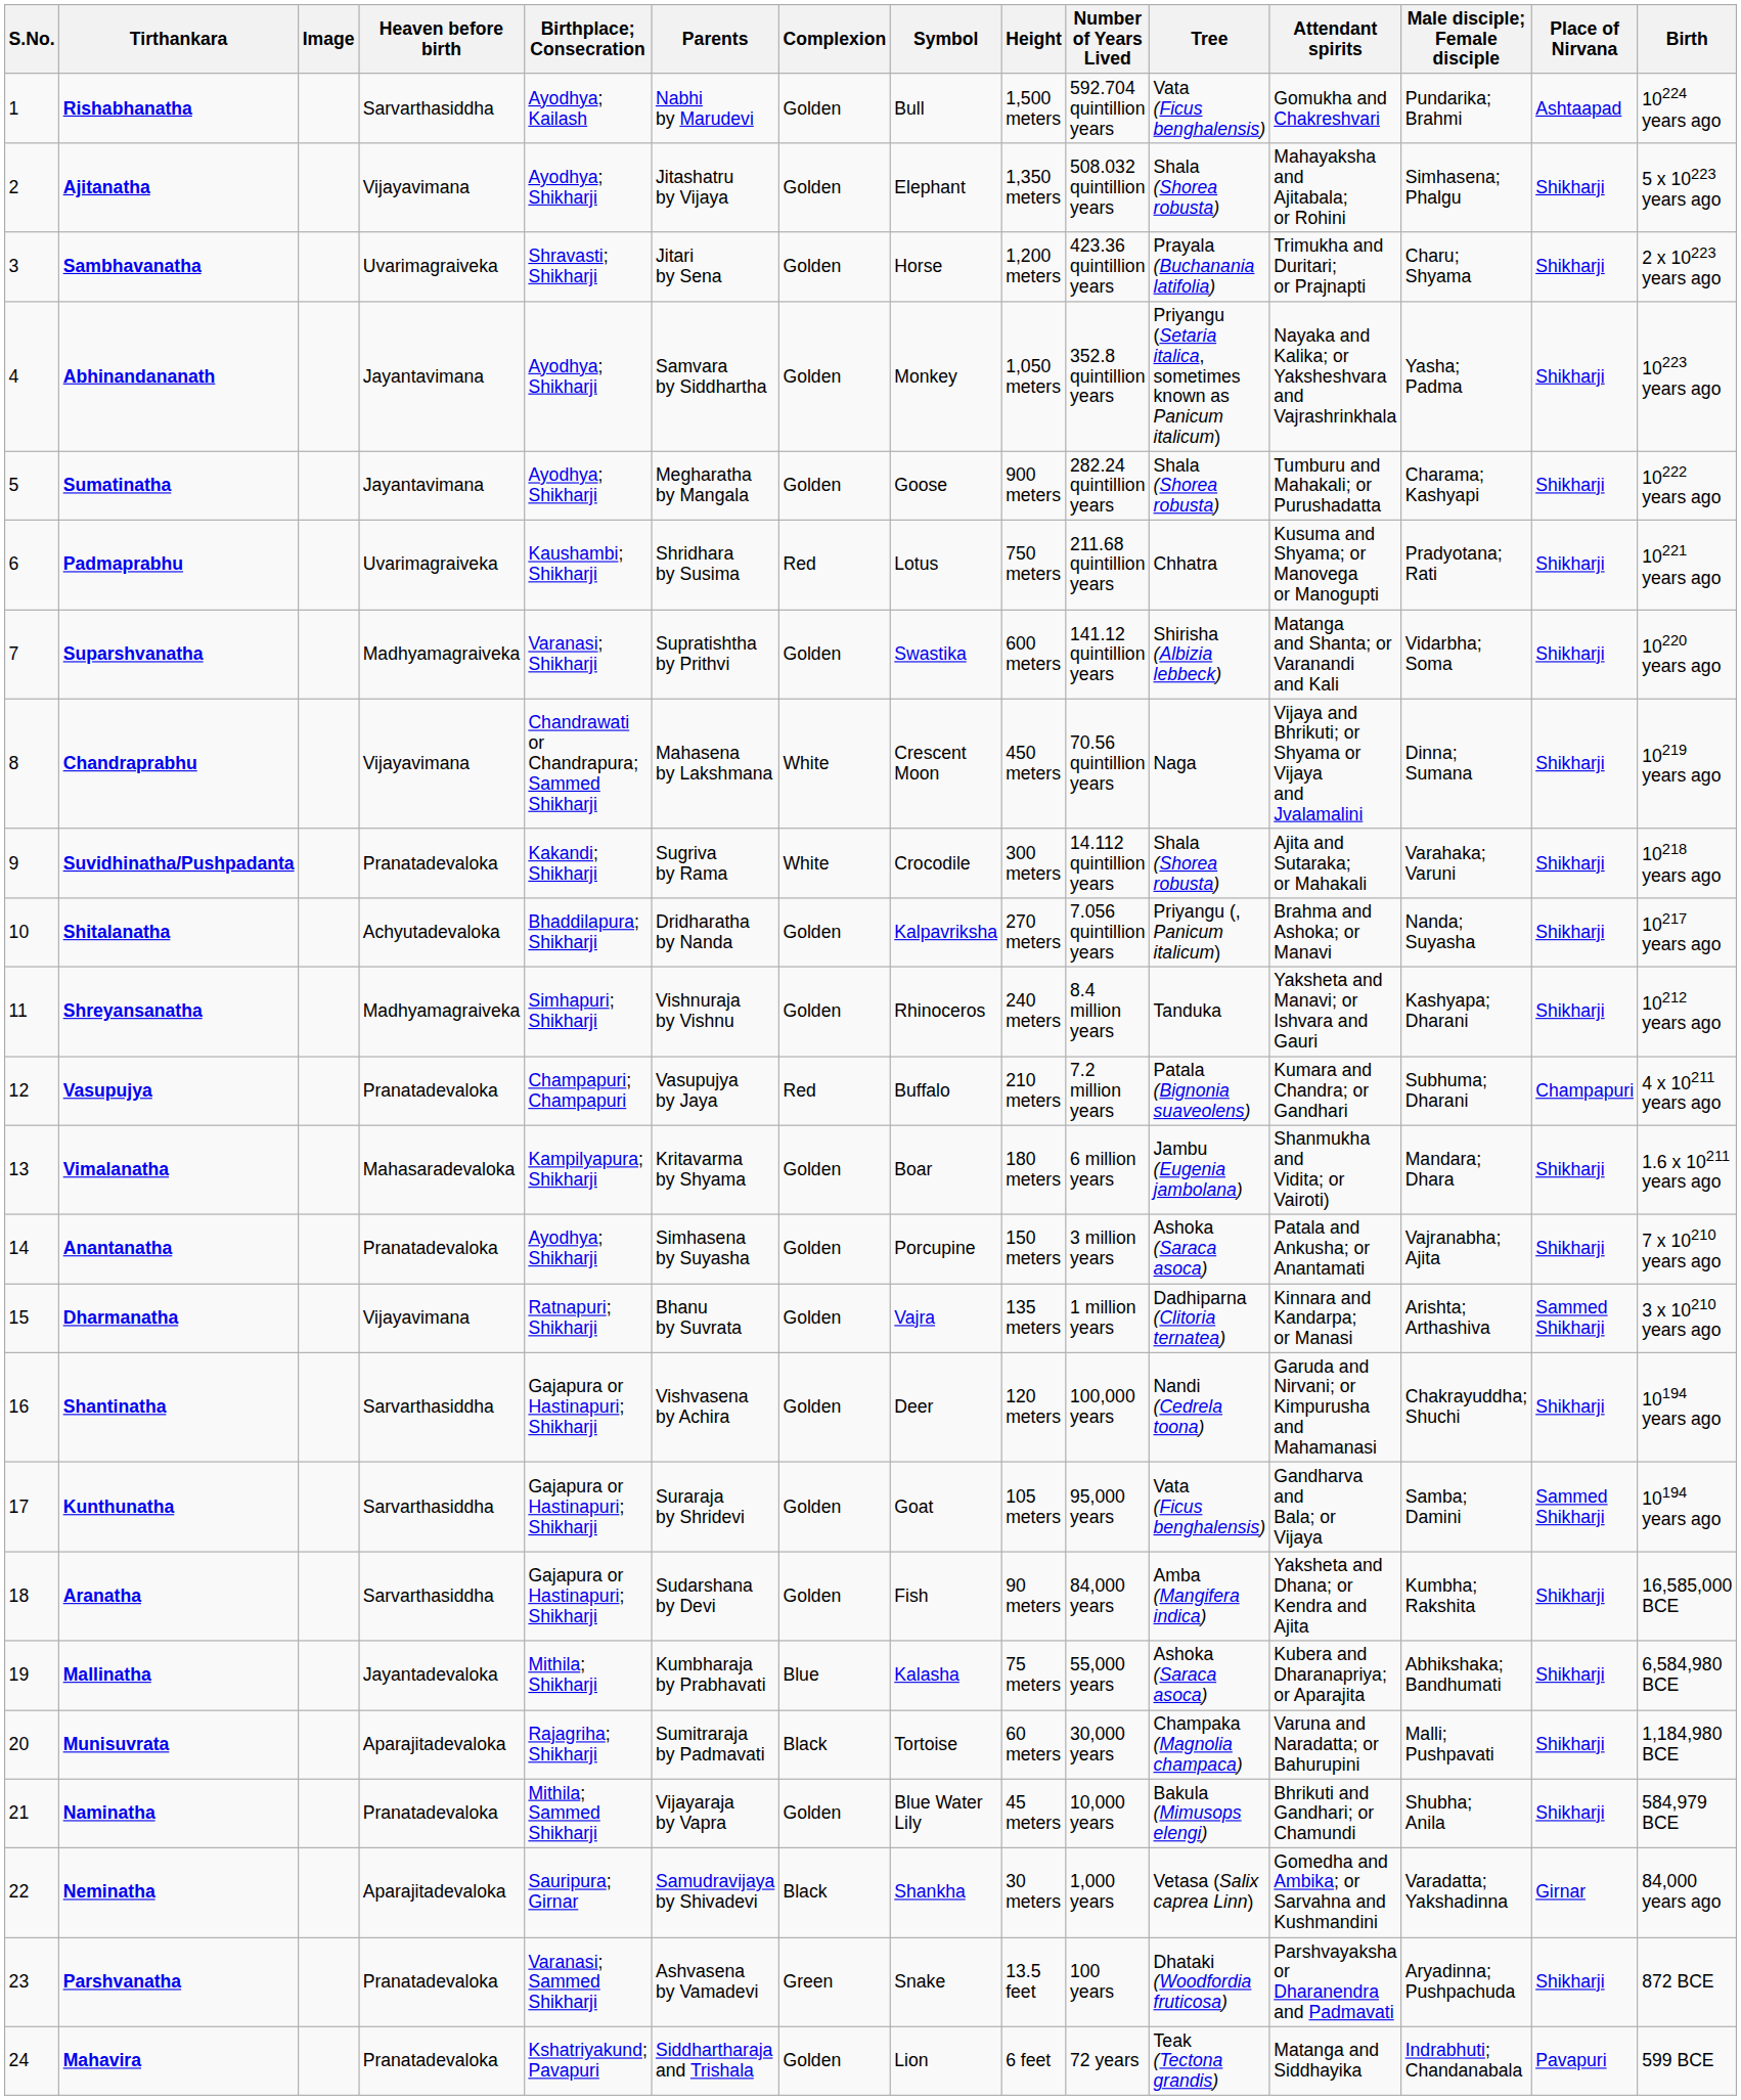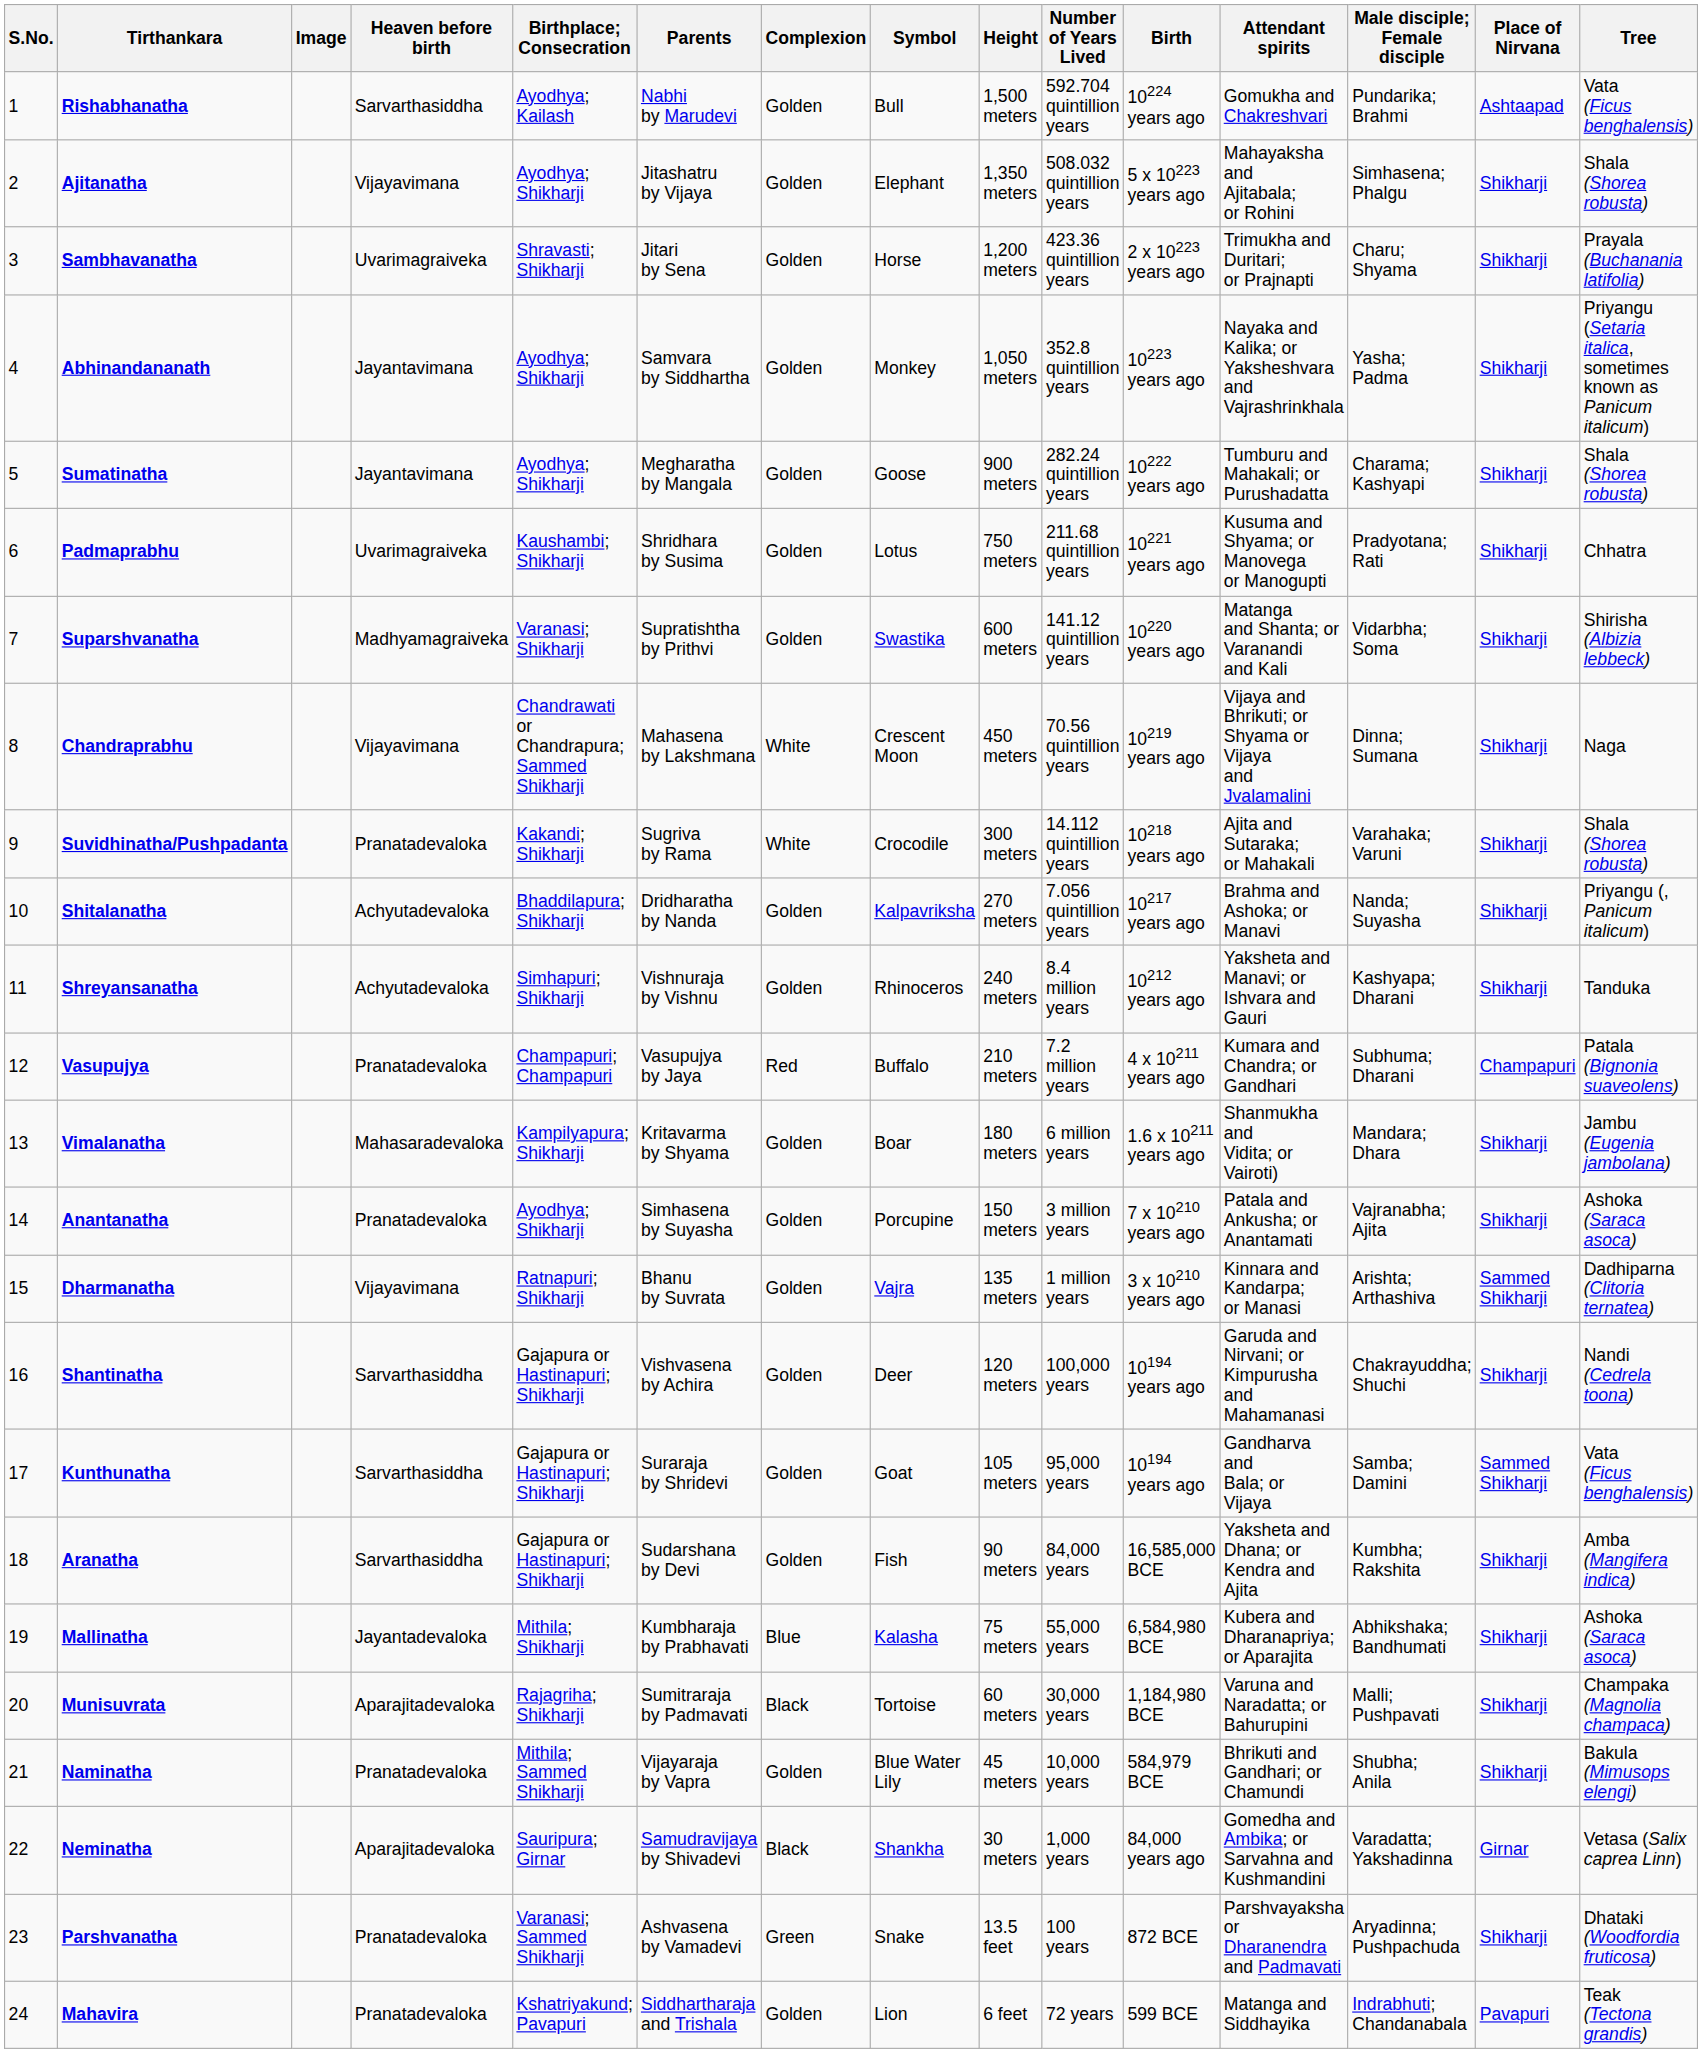columns swapped: Tree <-> Birth
Padmaprabhu | Complexion: Red -> Golden
Shreyansanatha | Heaven before birth: Madhyamagraiveka -> Achyutadevaloka
